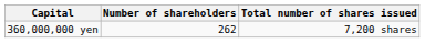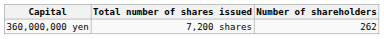columns swapped: Total number of shares issued <-> Number of shareholders
